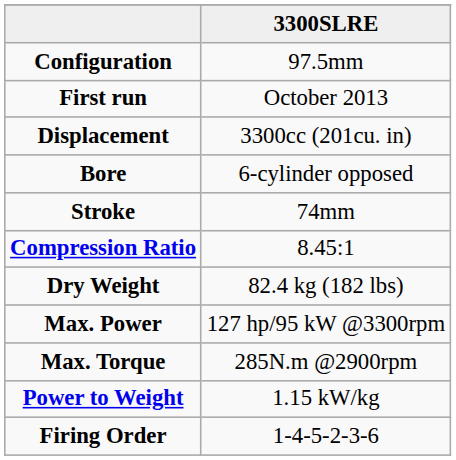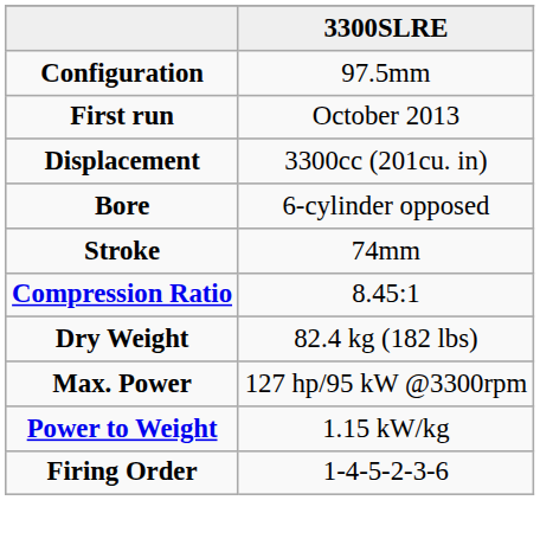- row: Max. Torque | 285N.m @2900rpm
